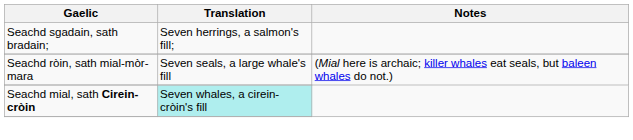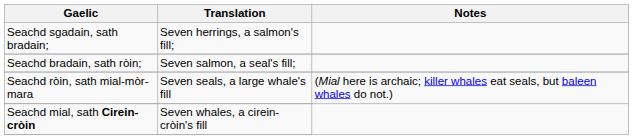+ row: Seachd bradain, sath ròin; | Seven salmon, a seal's fill;
Seachd mial, sath Cirein-cròin | Translation: paleturquoise background -> no background
